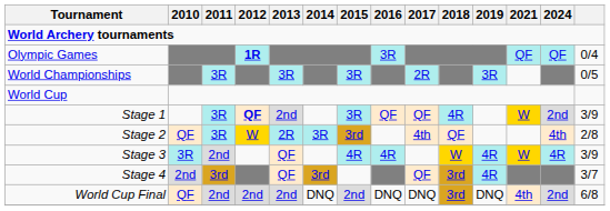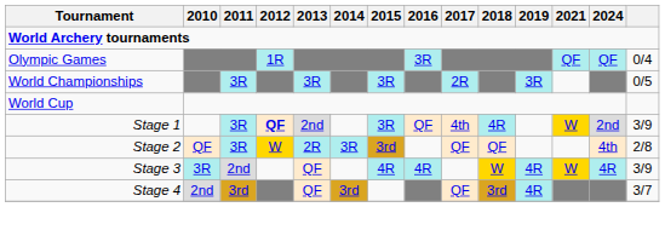Olympic Games | 2012: bold -> normal
Stage 1 | 2017: QF -> 4th
Stage 2 | 2017: 4th -> QF
- row: World Cup Final | QF | 2nd | 2nd | 2nd | DNQ | 2nd | DNQ | DNQ | 3rd | DNQ | 4th | 2nd | 6/8
